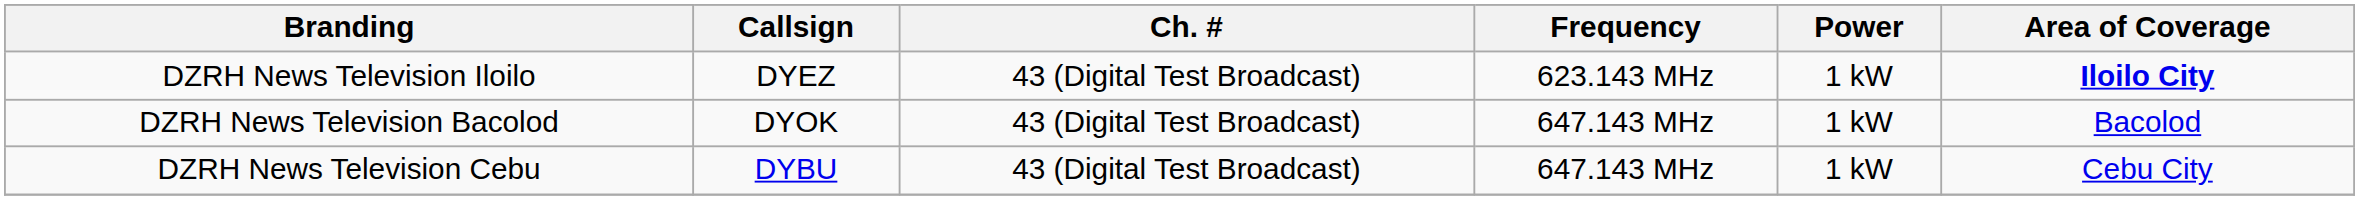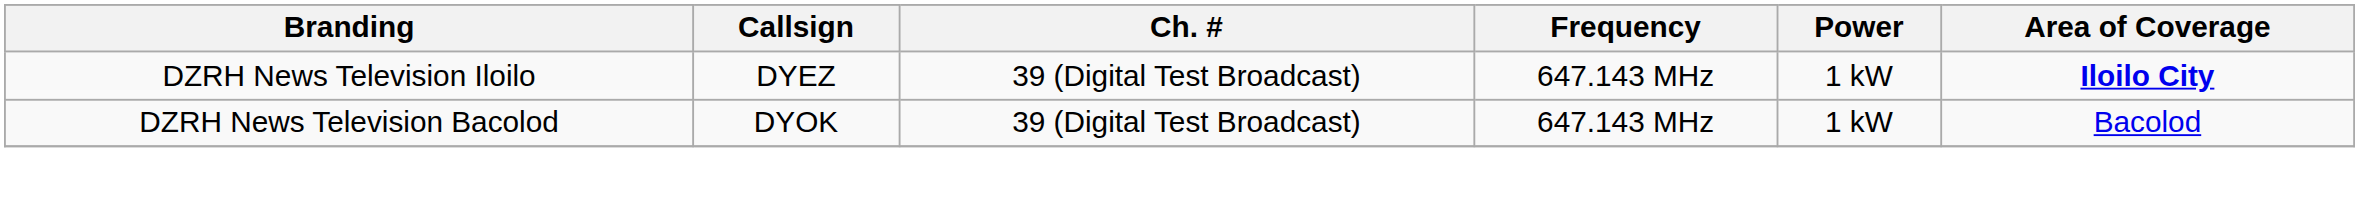DZRH News Television Iloilo | Ch. #: 43 (Digital Test Broadcast) -> 39 (Digital Test Broadcast)
DZRH News Television Iloilo | Frequency: 623.143 MHz -> 647.143 MHz
DZRH News Television Bacolod | Ch. #: 43 (Digital Test Broadcast) -> 39 (Digital Test Broadcast)
- row: DZRH News Television Cebu | DYBU | 43 (Digital Test Broadcast) | 647.143 MHz | 1 kW | Cebu City
